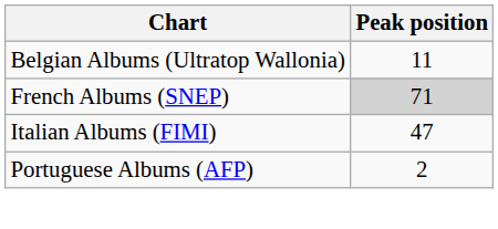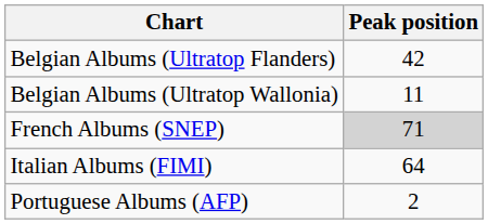+ row: Belgian Albums (Ultratop Flanders) | 42
Italian Albums (FIMI) | Peak position: 47 -> 64
